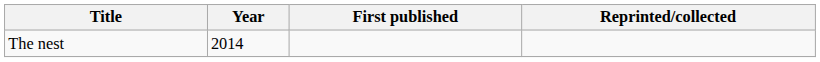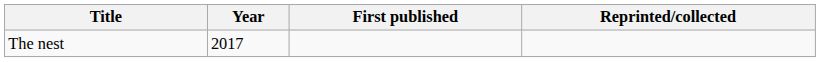The nest | Year: 2014 -> 2017
